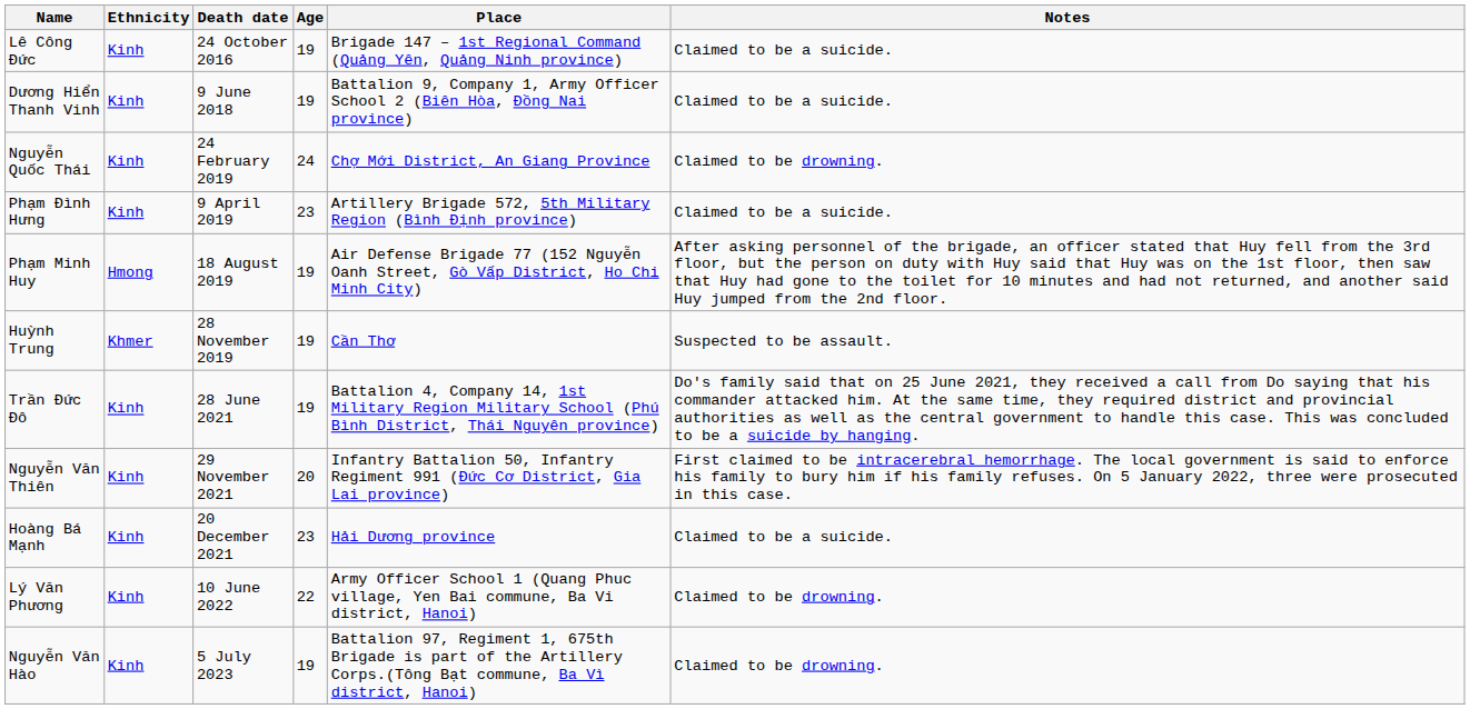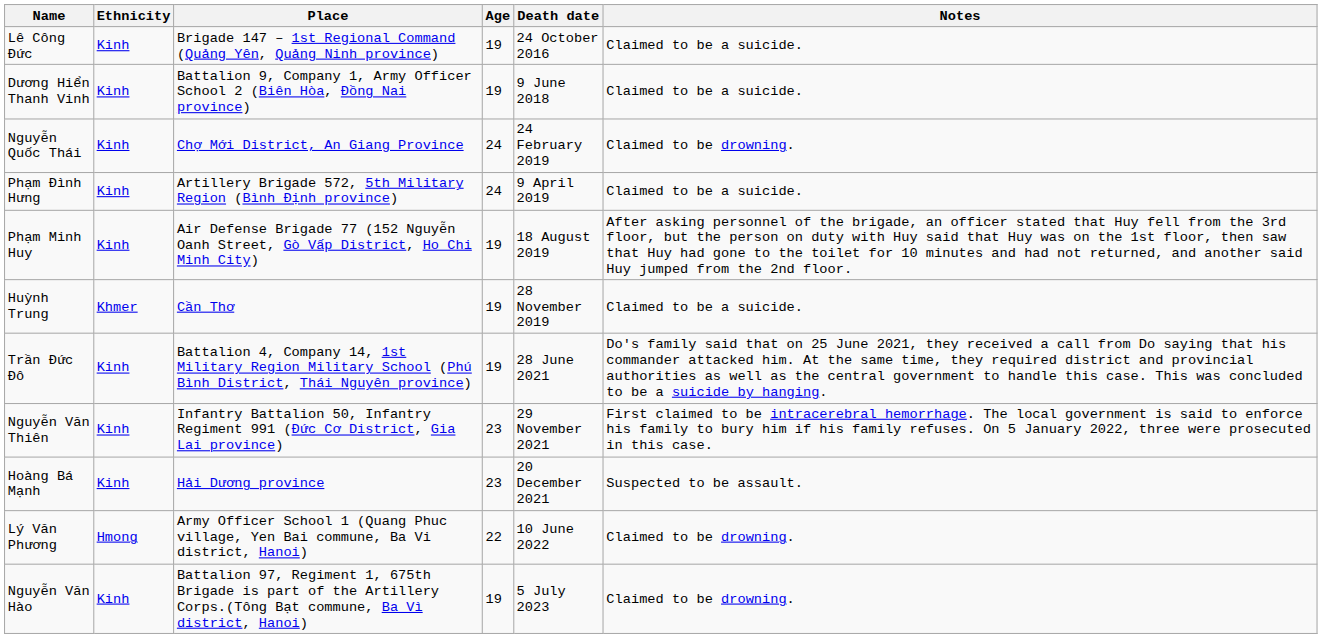columns swapped: Death date <-> Place
Phạm Đình Hưng | Age: 23 -> 24
Phạm Minh Huy | Ethnicity: Hmong -> Kinh
Huỳnh Trung | Notes: Suspected to be assault. -> Claimed to be a suicide.
Nguyễn Văn Thiên | Age: 20 -> 23
Hoàng Bá Mạnh | Notes: Claimed to be a suicide. -> Suspected to be assault.
Lý Văn Phương | Ethnicity: Kinh -> Hmong
